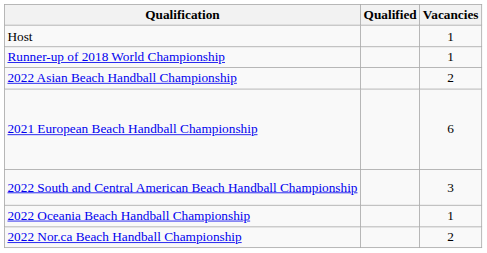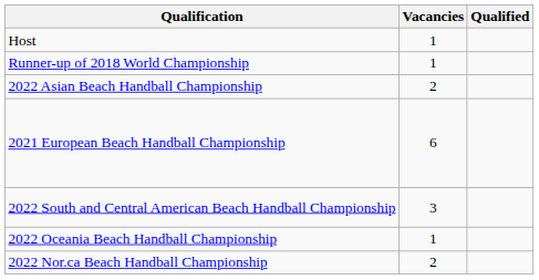columns swapped: Vacancies <-> Qualified
